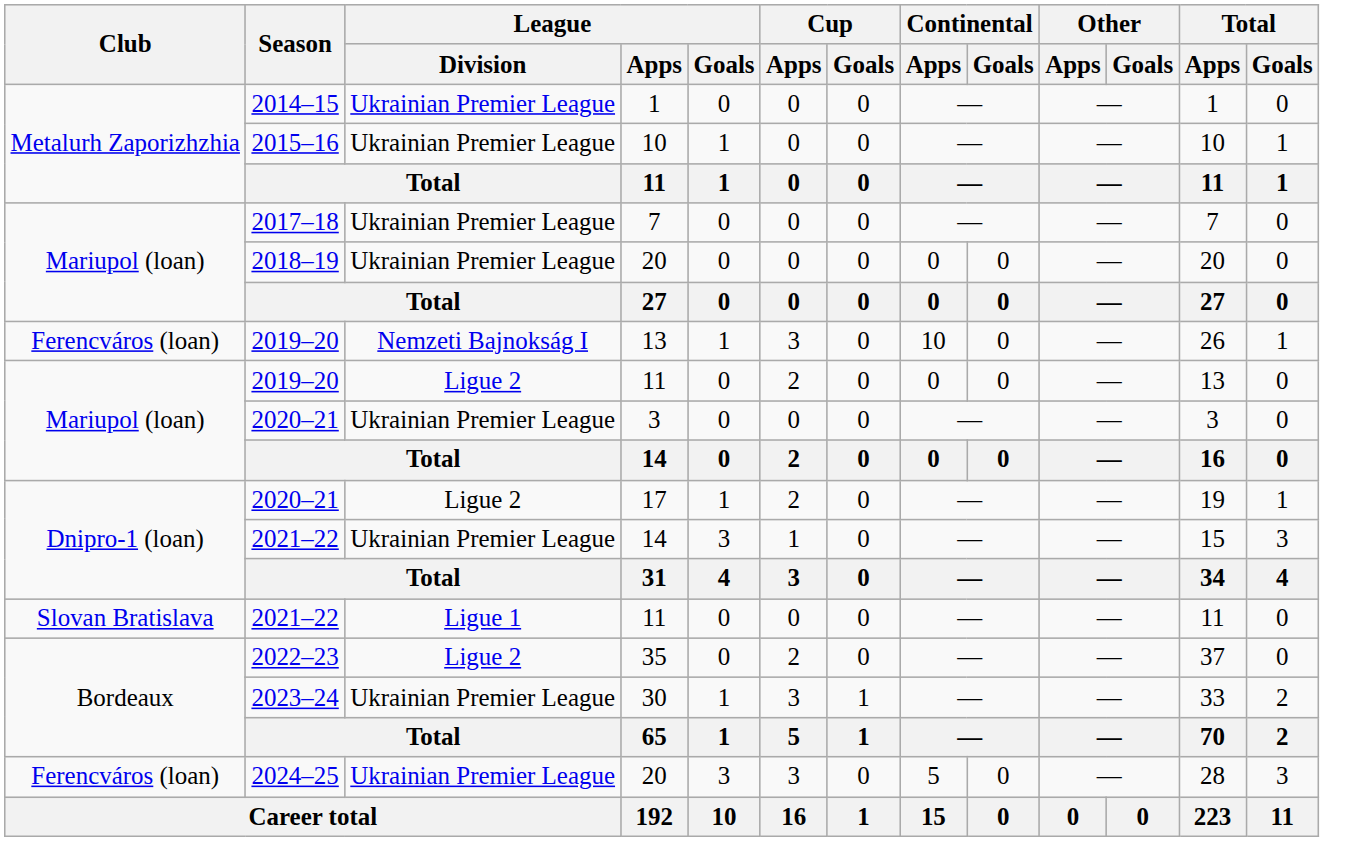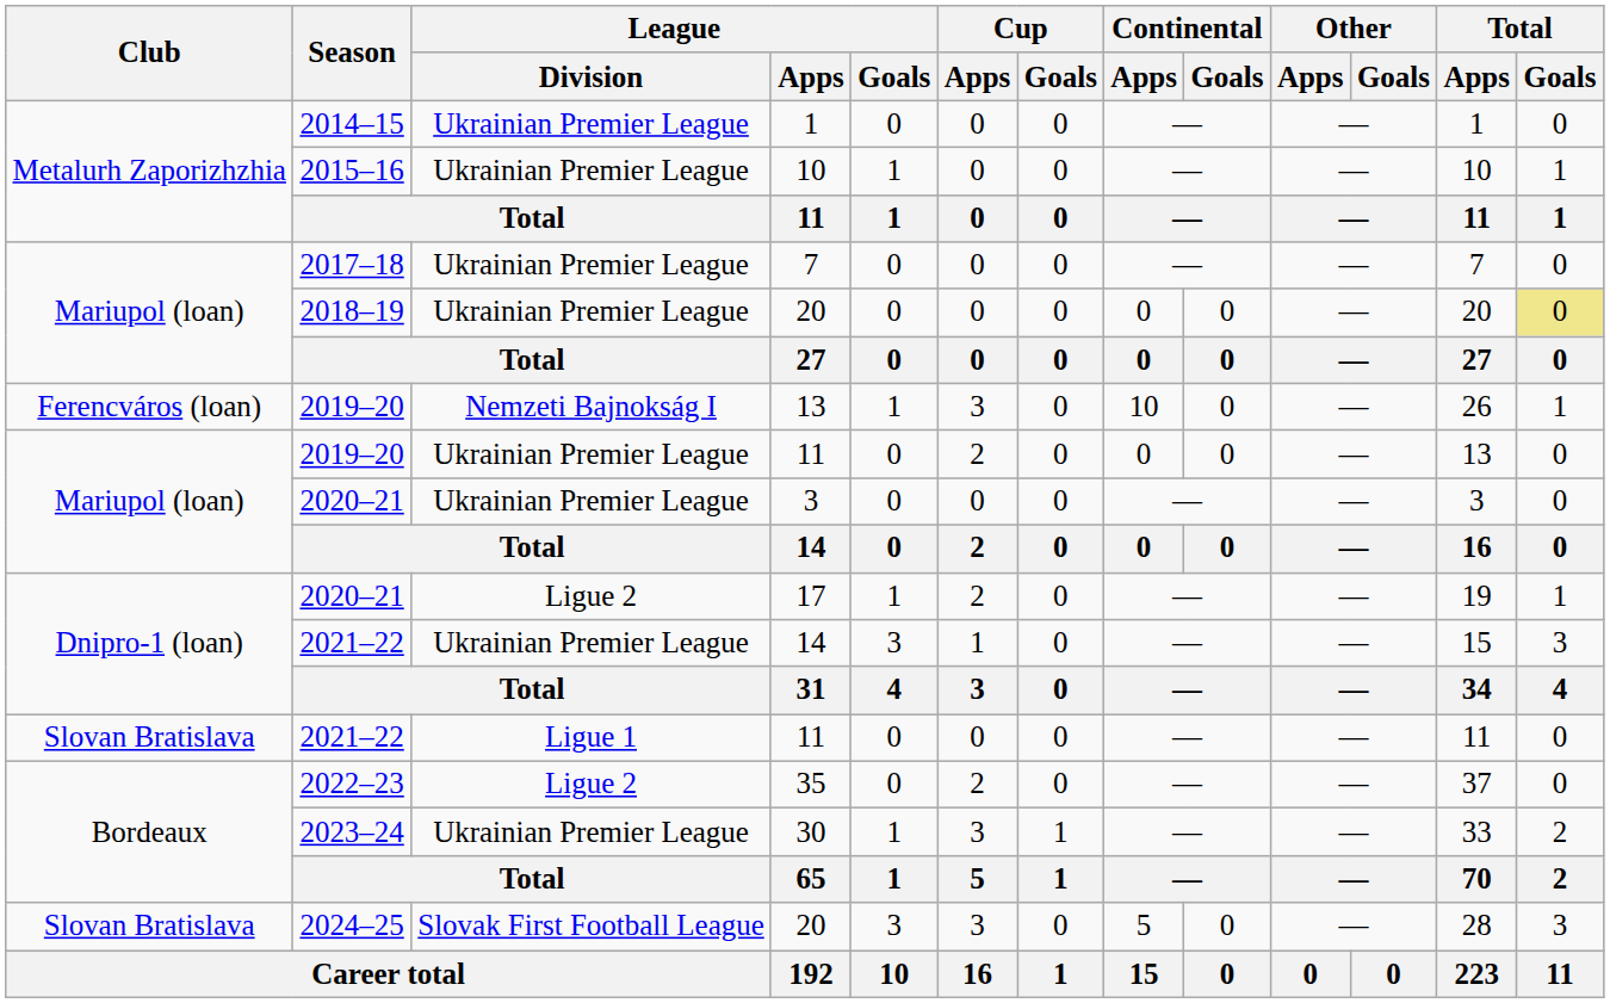2018–19 / 20 | Total / Goals: no background -> khaki background
2019–20 / 11 | League / Division: Ligue 2 -> Ukrainian Premier League
2024–25 / 20 | Club: Ferencváros (loan) -> Slovan Bratislava
2024–25 / 20 | League / Division: Ukrainian Premier League -> Slovak First Football League
